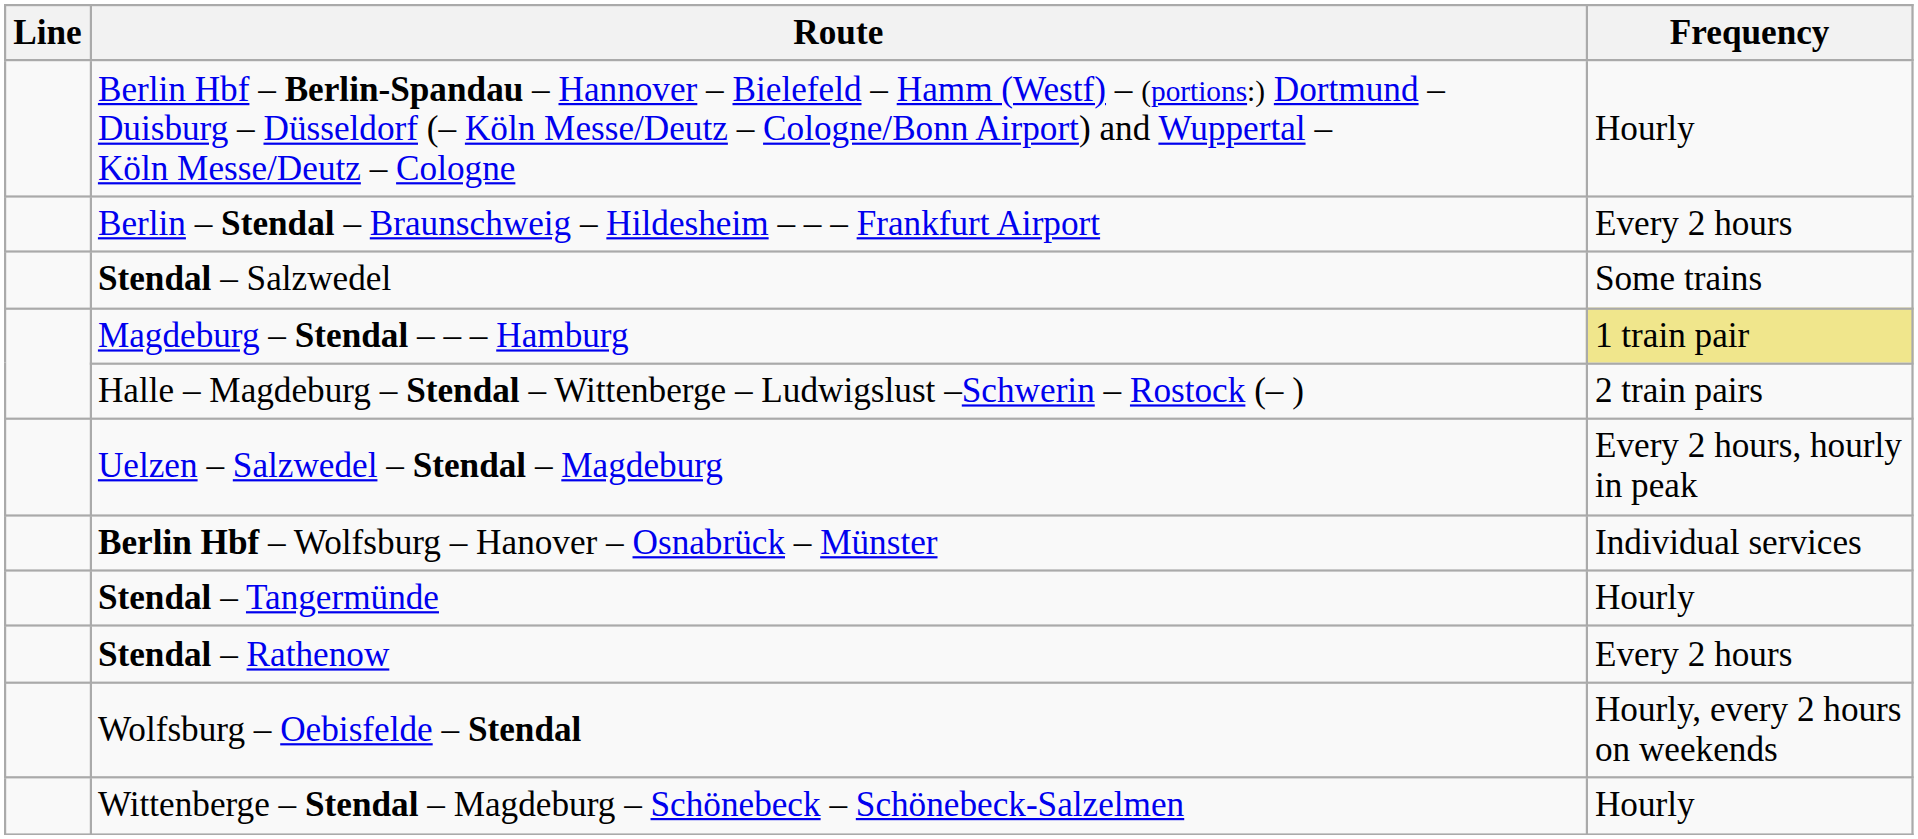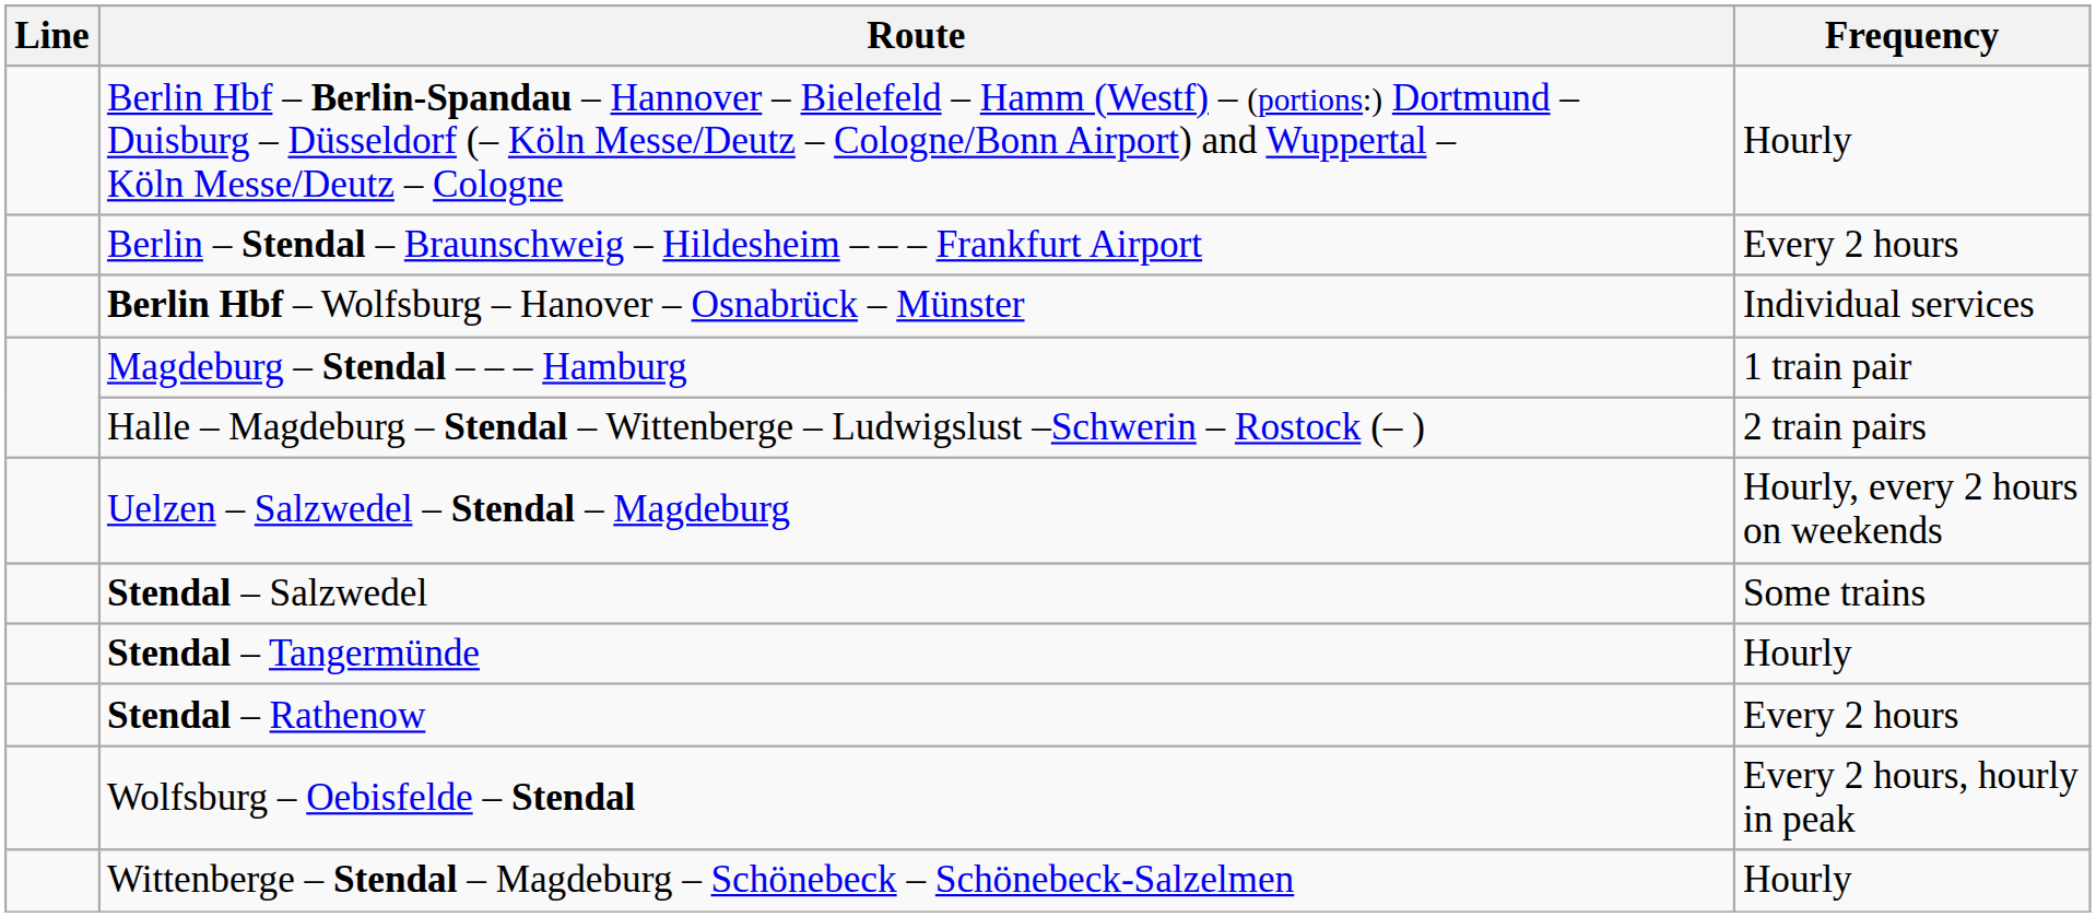rows swapped: Berlin Hbf – Wolfsburg – Hanover – Osnabrück – Münster <-> Stendal – Salzwedel
Magdeburg – Stendal – – – Hamburg | Frequency: khaki background -> no background
Uelzen – Salzwedel – Stendal – Magdeburg | Frequency: Every 2 hours, hourly in peak -> Hourly, every 2 hours on weekends
Wolfsburg – Oebisfelde – Stendal | Frequency: Hourly, every 2 hours on weekends -> Every 2 hours, hourly in peak
